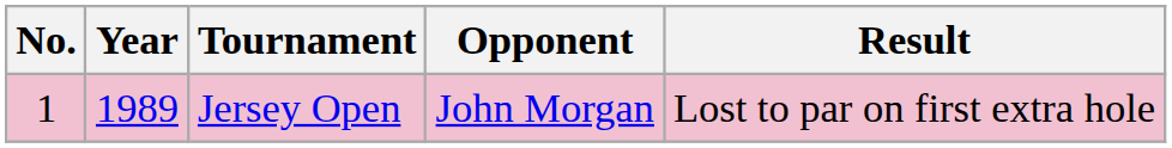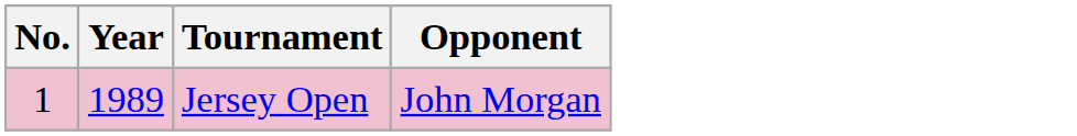- column: Result | Lost to par on first extra hole
